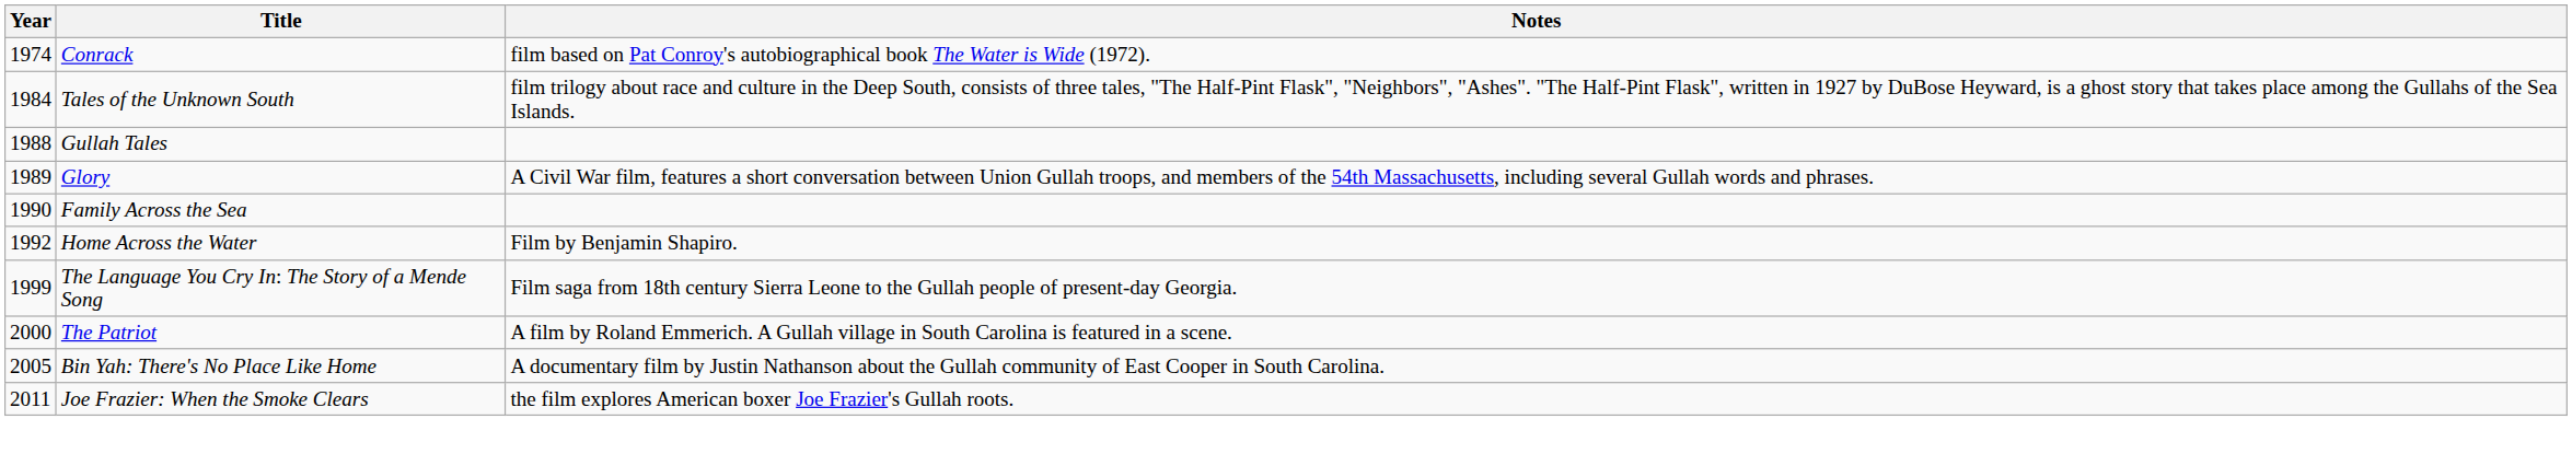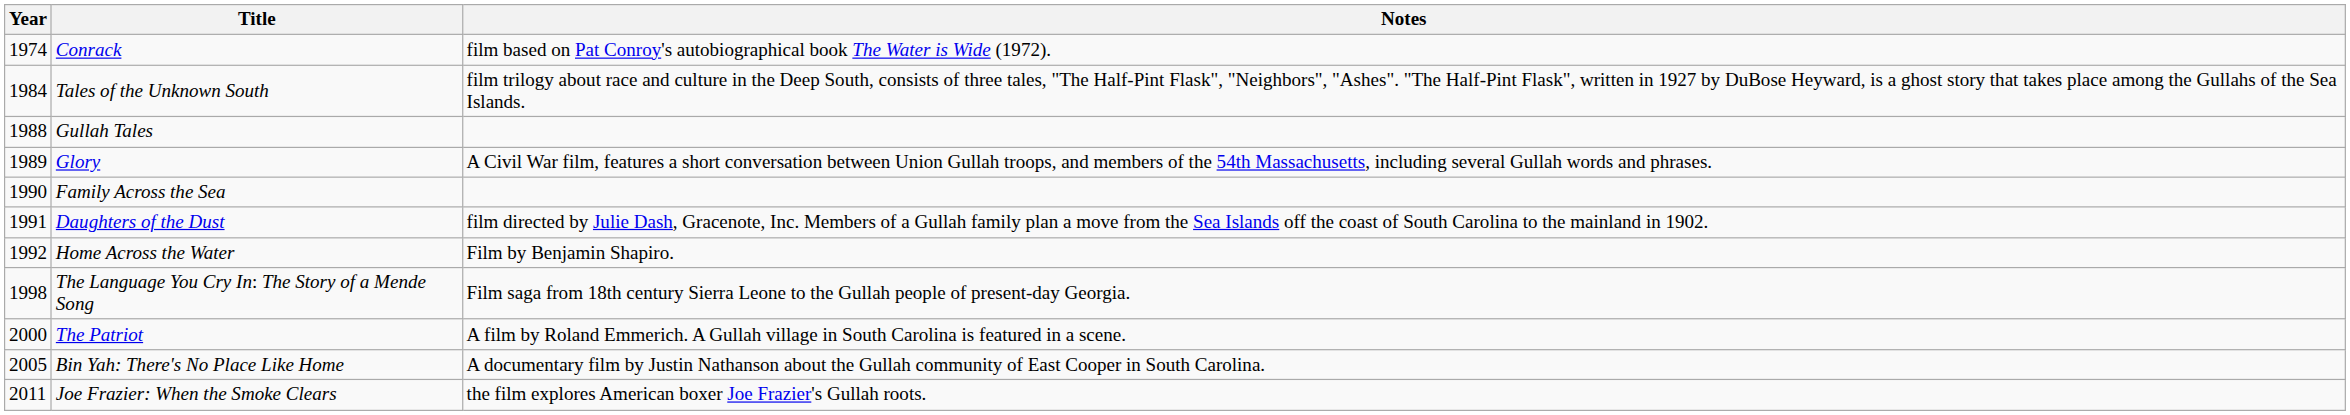+ row: 1991 | Daughters of the Dust | film directed by Julie Dash, Gracenote, Inc. Members of a Gullah family plan a move from the Sea Islands off the coast of South Carolina to the mainland in 1902.
The Language You Cry In: The Story of a Mende Song | Year: 1999 -> 1998
